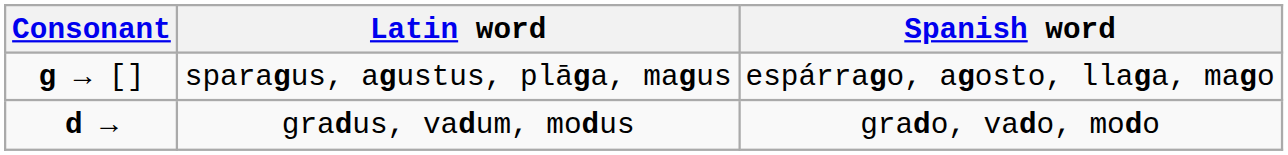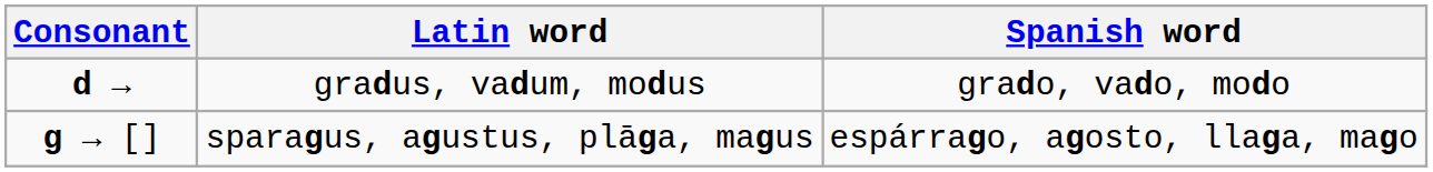rows swapped: gradus, vadum, modus <-> sparagus, agustus, plāga, magus
